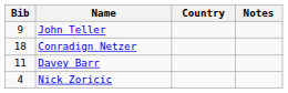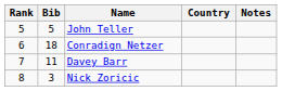+ column: Rank | 5 | 6 | 7 | 8
John Teller | Bib: 9 -> 5
Nick Zoricic | Bib: 4 -> 3
